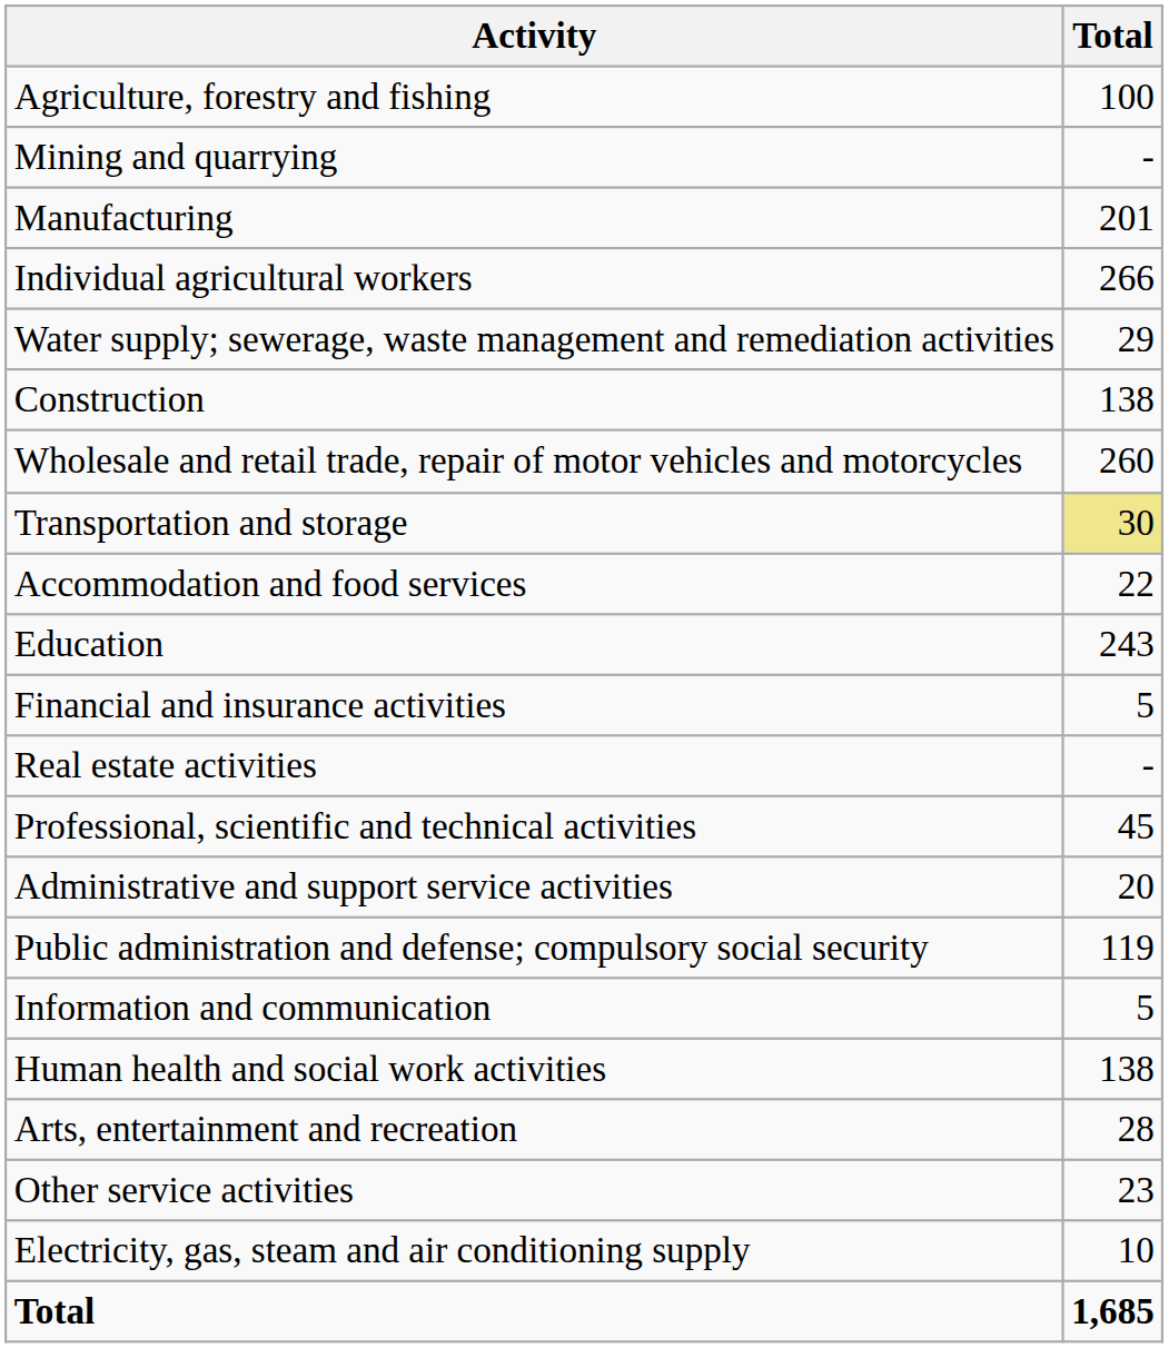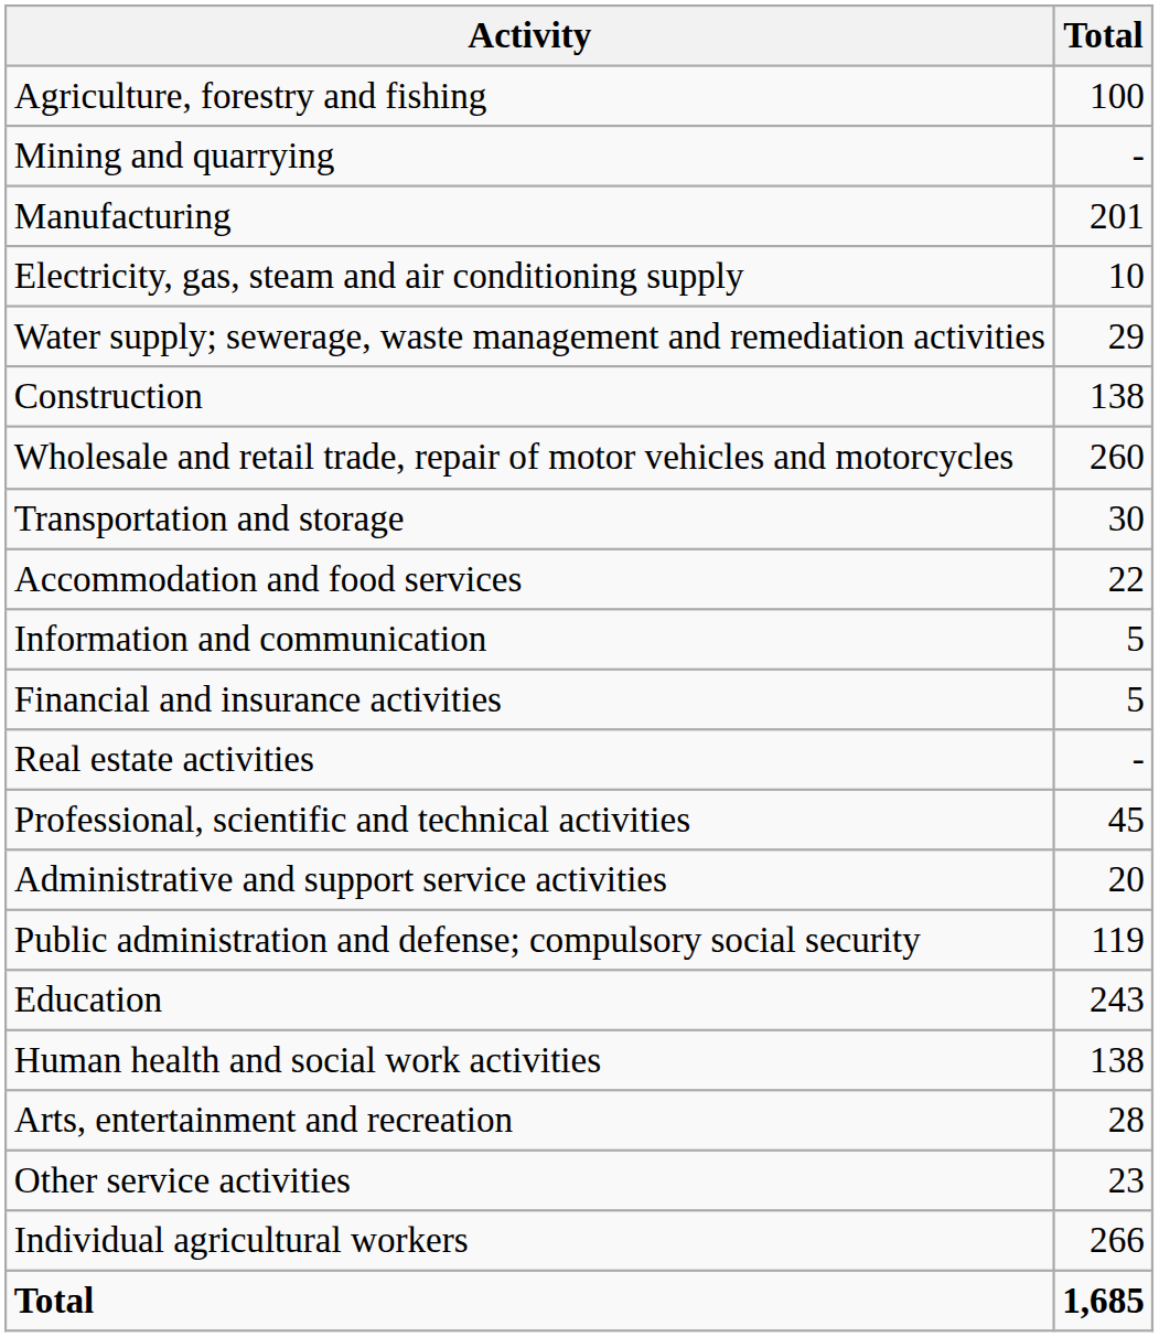rows swapped: Electricity, gas, steam and air conditioning supply <-> Individual agricultural workers
Transportation and storage | Total: khaki background -> no background
rows swapped: Information and communication <-> Education
